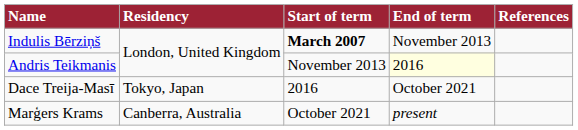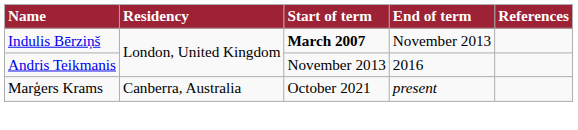Andris Teikmanis | End of term: lightyellow background -> no background
- row: Dace Treija-Masī | Tokyo, Japan | 2016 | October 2021
